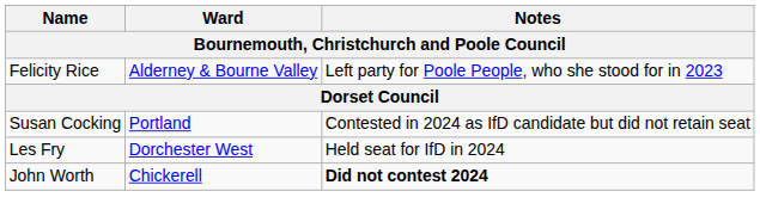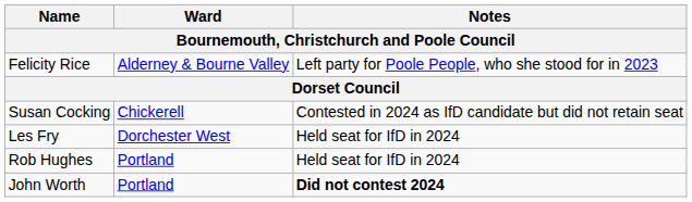Susan Cocking | Ward: Portland -> Chickerell
+ row: Rob Hughes | Portland | Held seat for IfD in 2024
John Worth | Ward: Chickerell -> Portland
